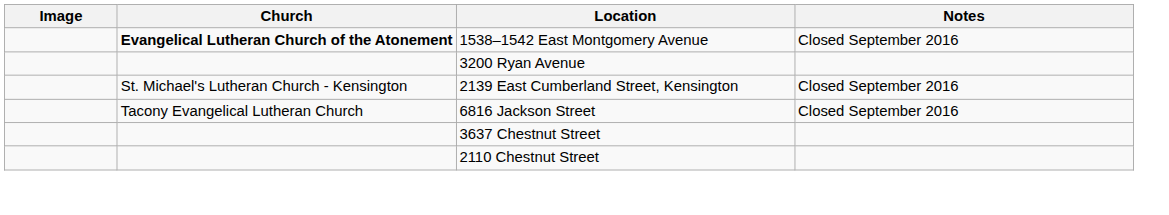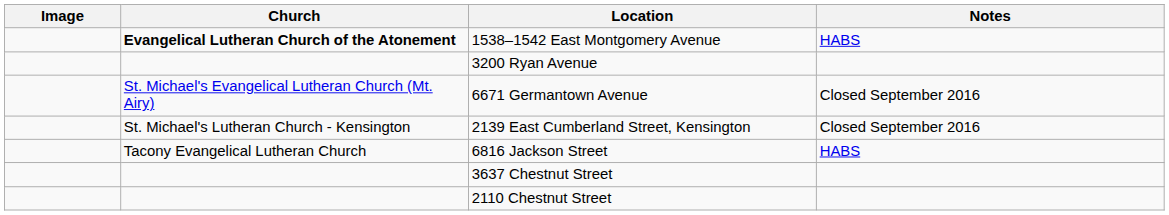1538–1542 East Montgomery Avenue | Notes: Closed September 2016 -> HABS
+ row: St. Michael's Evangelical Lutheran Church (Mt. Airy) | 6671 Germantown Avenue | Closed September 2016
6816 Jackson Street | Notes: Closed September 2016 -> HABS
